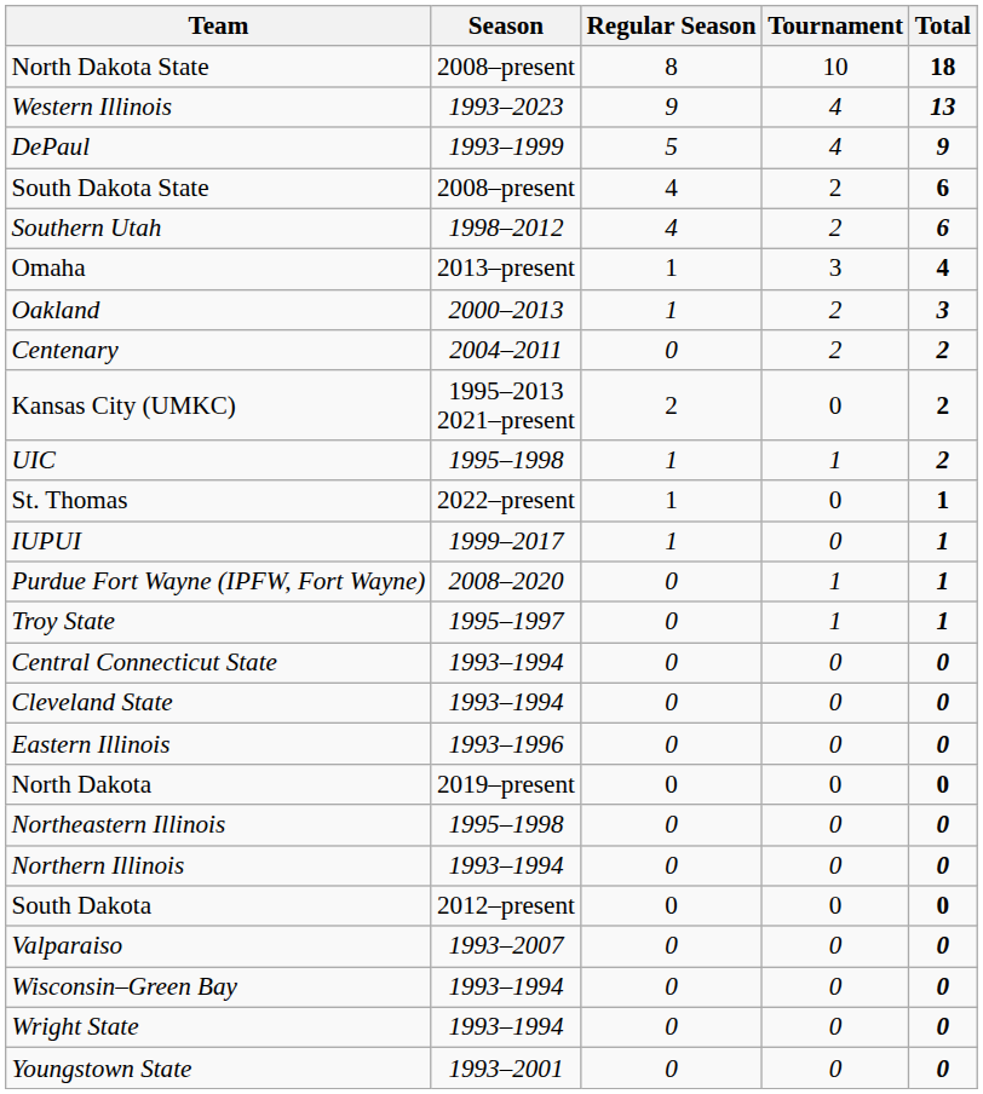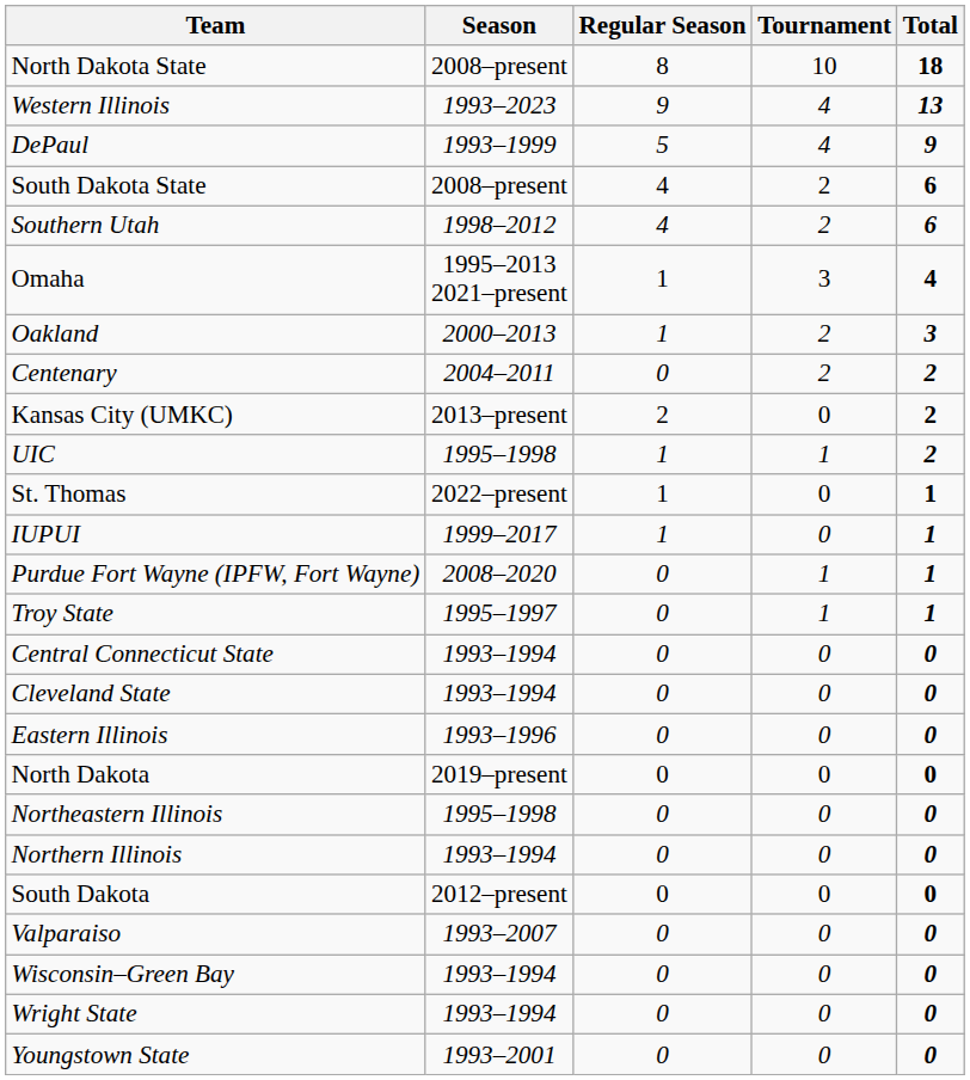Omaha | Season: 2013–present -> 1995–2013 2021–present
Kansas City (UMKC) | Season: 1995–2013 2021–present -> 2013–present
